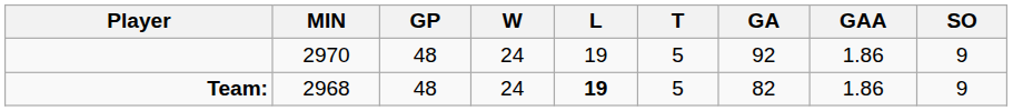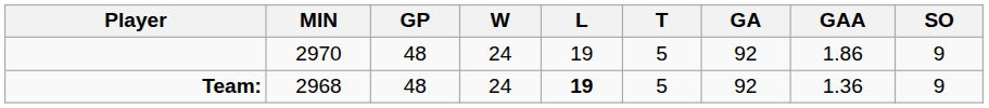Team: | GA: 82 -> 92
Team: | GAA: 1.86 -> 1.36
